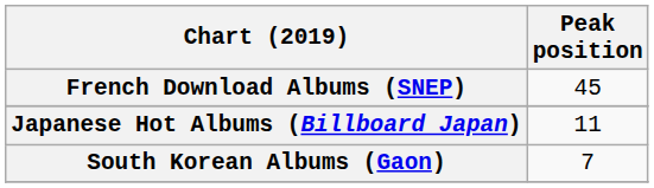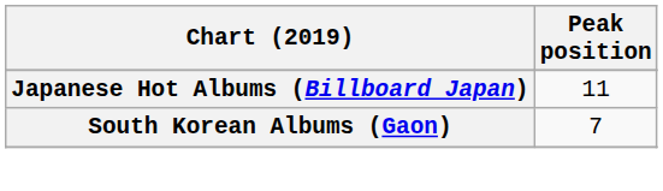- row: French Download Albums (SNEP) | 45
